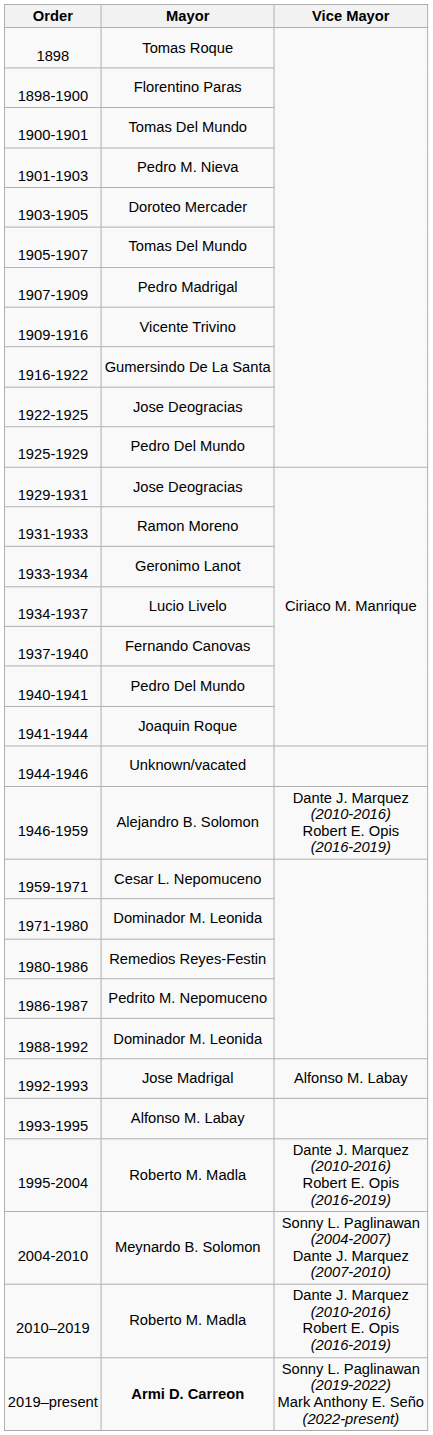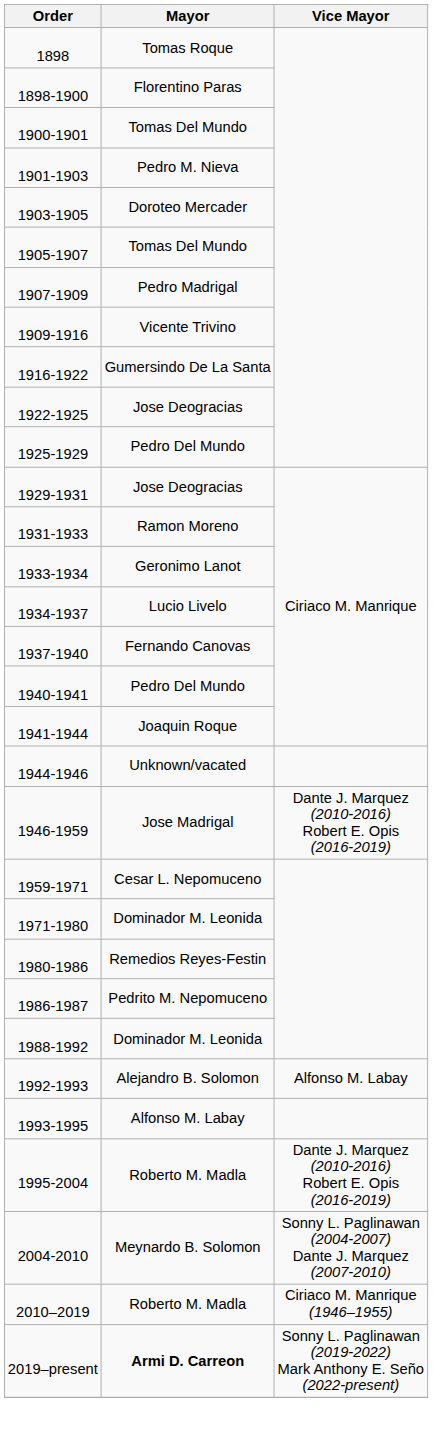1946-1959 | Mayor: Alejandro B. Solomon -> Jose Madrigal
1992-1993 | Mayor: Jose Madrigal -> Alejandro B. Solomon
2010–2019 | Vice Mayor: Dante J. Marquez (2010-2016) Robert E. Opis (2016-2019) -> Ciriaco M. Manrique (1946–1955)
